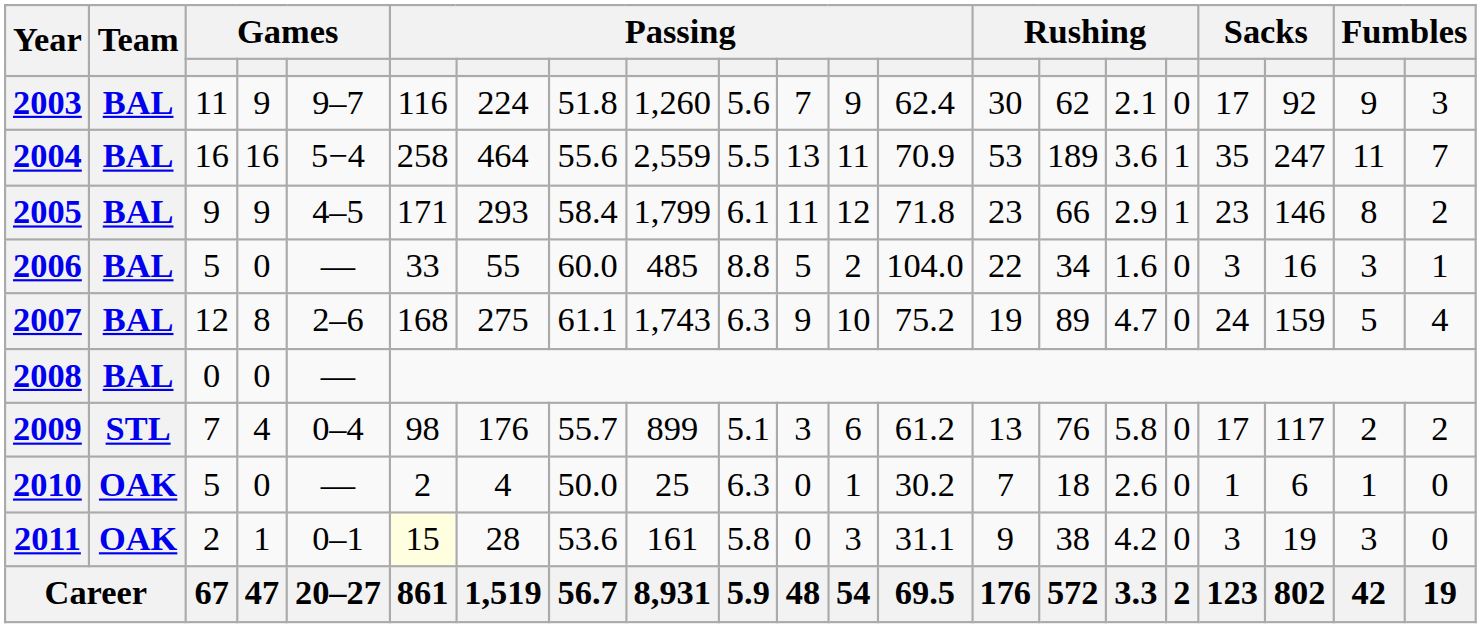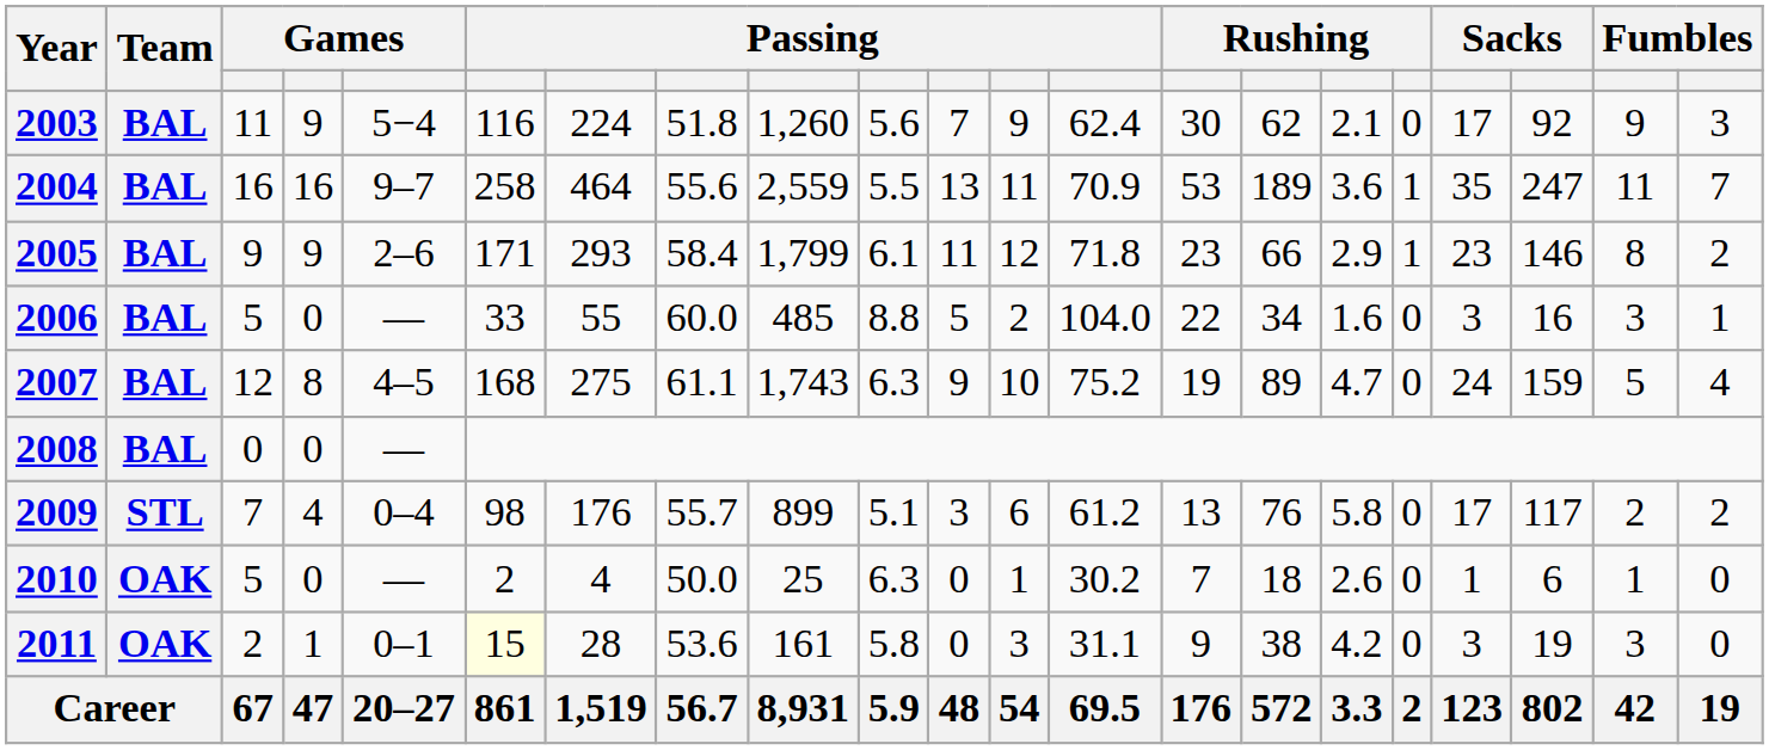2003 | column 5: 9–7 -> 5−4
2004 | column 5: 5−4 -> 9–7
2005 | column 5: 4–5 -> 2–6
2007 | column 5: 2–6 -> 4–5
